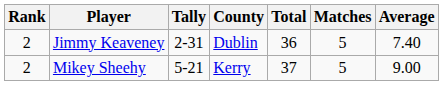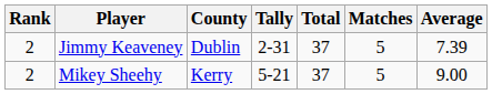columns swapped: County <-> Tally
Jimmy Keaveney | Total: 36 -> 37
Jimmy Keaveney | Average: 7.40 -> 7.39
